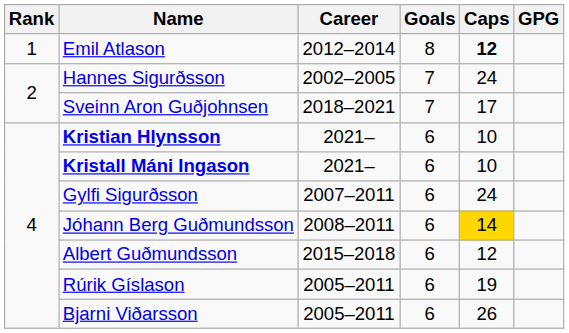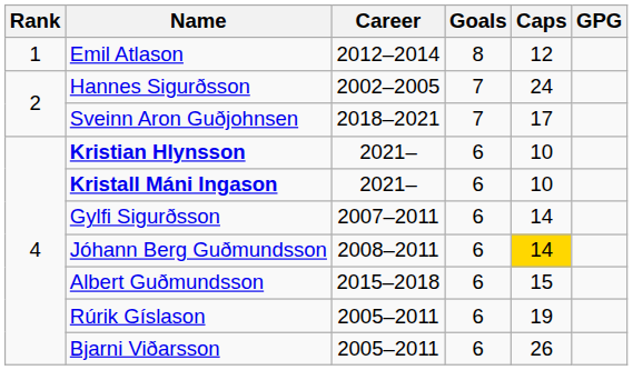Emil Atlason | Caps: bold -> normal
Gylfi Sigurðsson | Caps: 24 -> 14
Albert Guðmundsson | Caps: 12 -> 15
